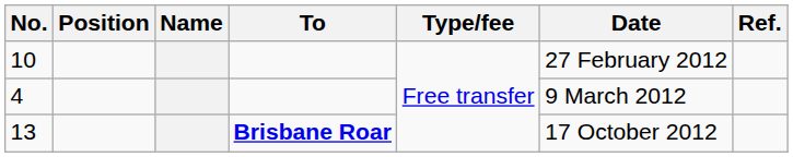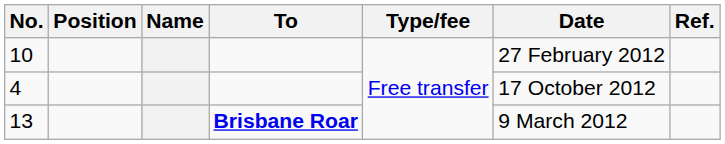4 | Date: 9 March 2012 -> 17 October 2012
13 | Date: 17 October 2012 -> 9 March 2012
